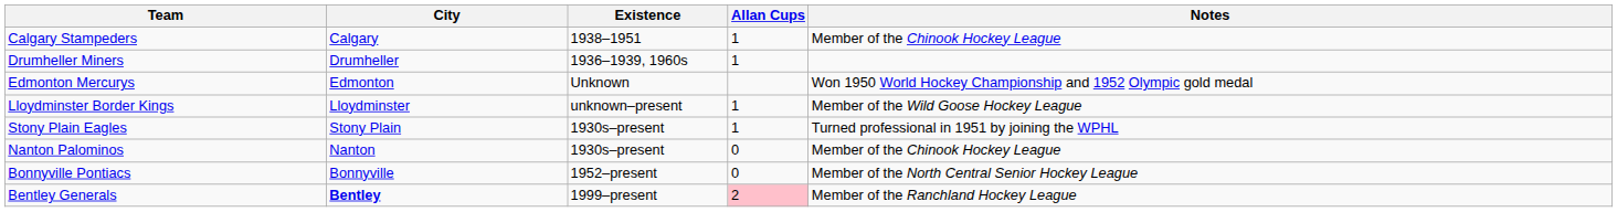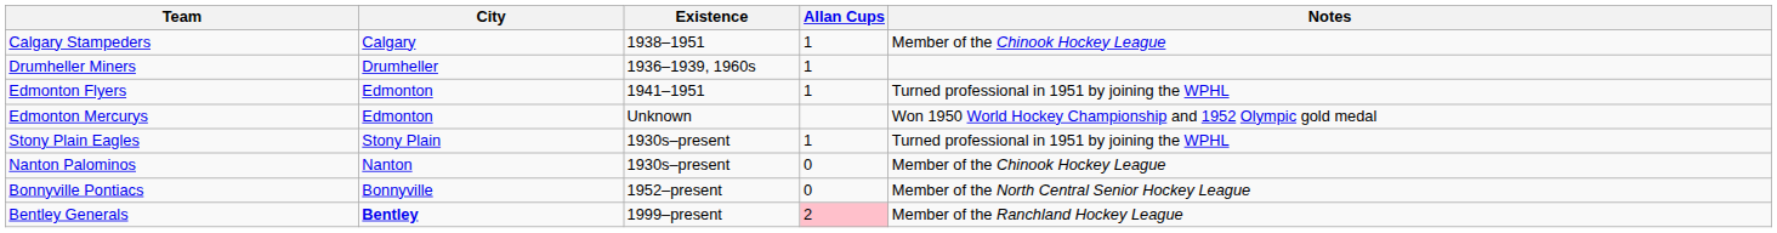+ row: Edmonton Flyers | Edmonton | 1941–1951 | 1 | Turned professional in 1951 by joining the WPHL
- row: Lloydminster Border Kings | Lloydminster | unknown–present | 1 | Member of the Wild Goose Hockey League
